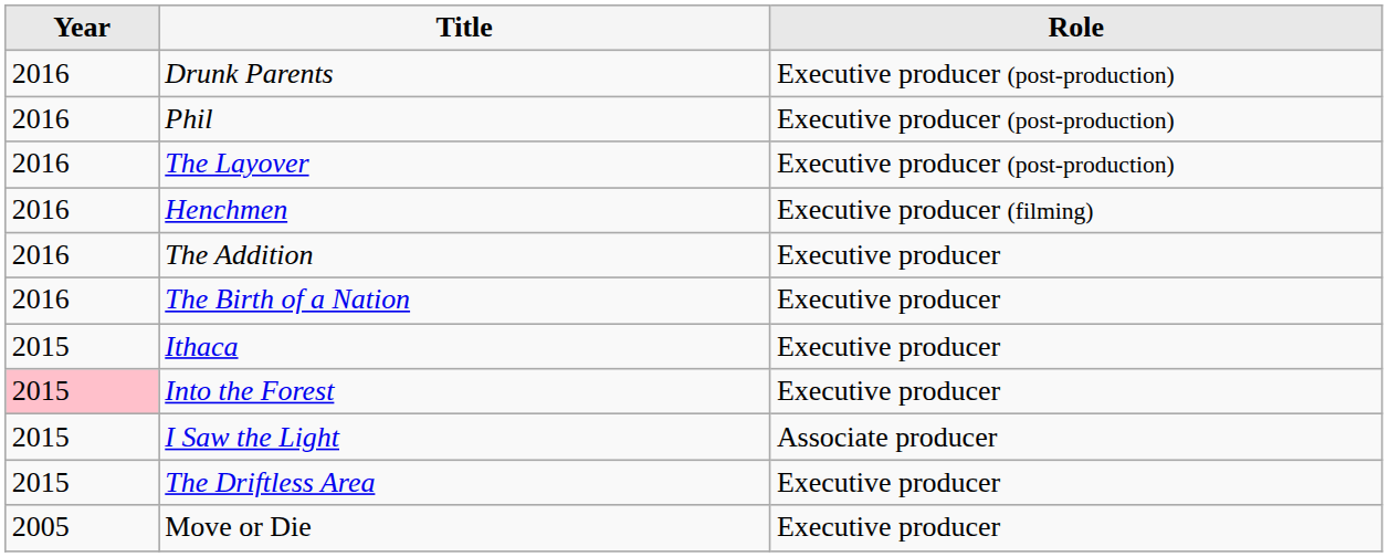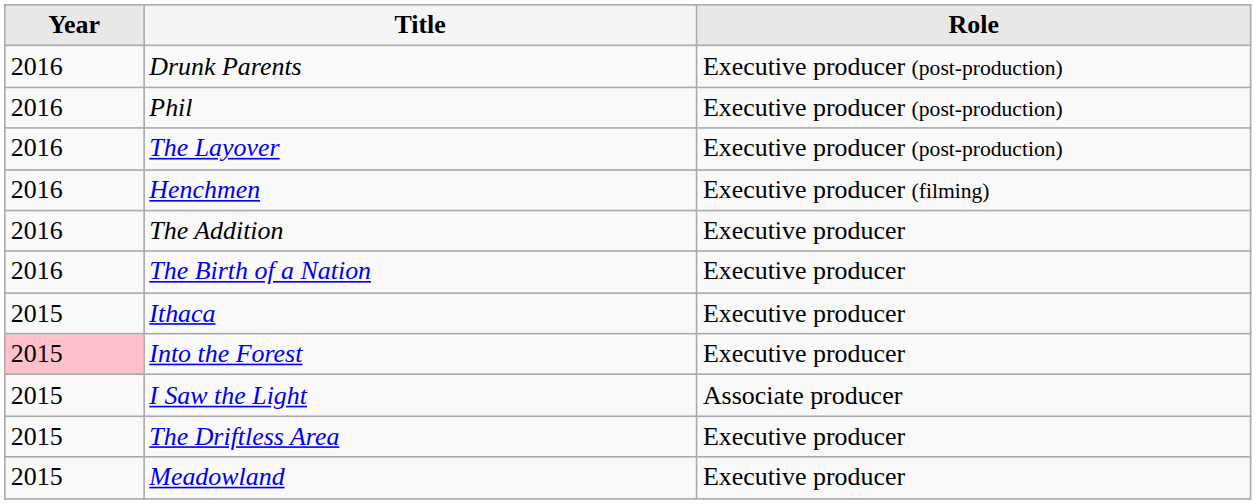+ row: 2015 | Meadowland | Executive producer
- row: 2005 | Move or Die | Executive producer
